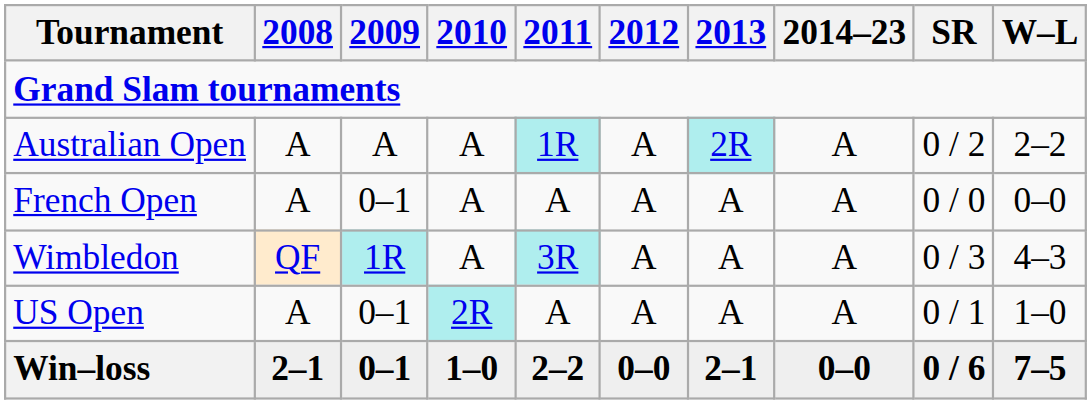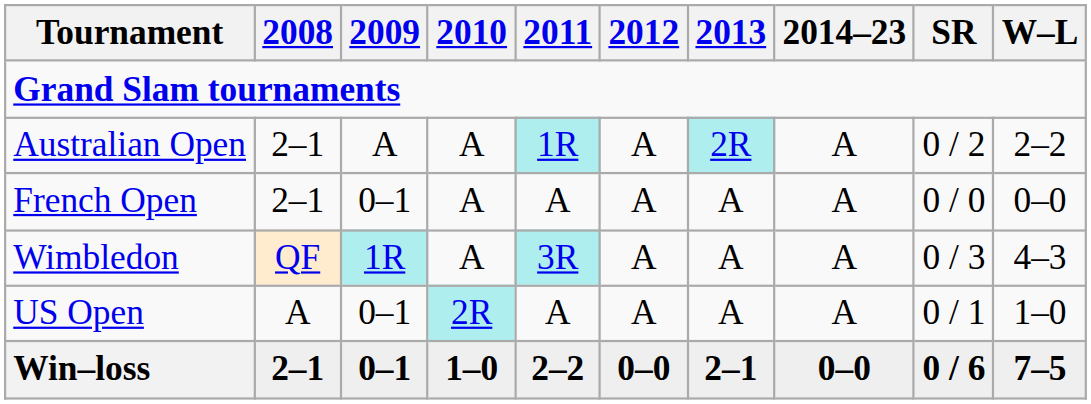Australian Open | 2008: A -> 2–1
French Open | 2008: A -> 2–1
